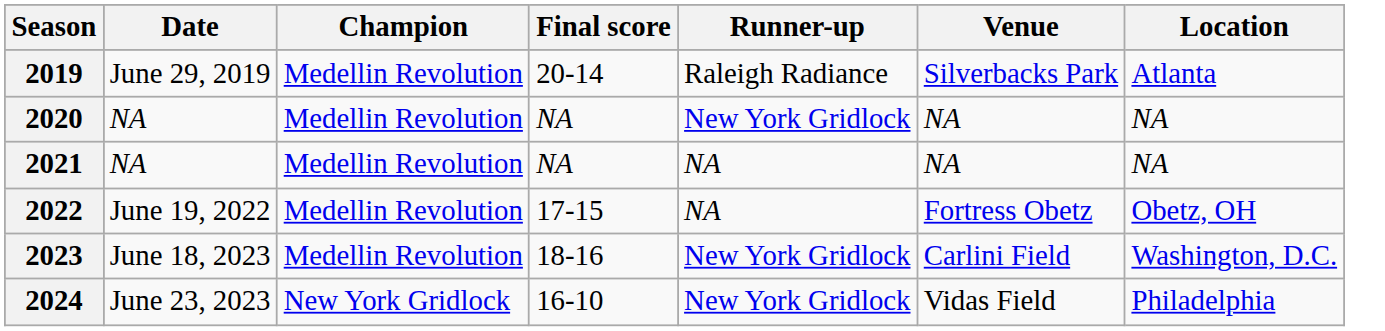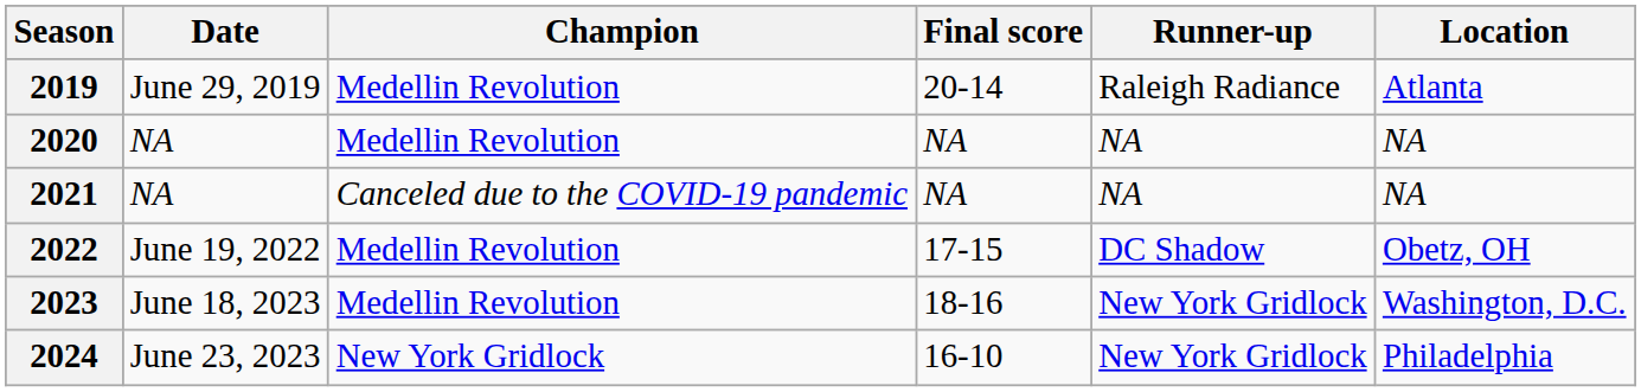- column: Venue | Silverbacks Park | NA | NA | Fortress Obetz | Carlini Field | Vidas Field
2020 | Runner-up: New York Gridlock -> NA
2021 | Champion: Medellin Revolution -> Canceled due to the COVID-19 pandemic
2022 | Runner-up: NA -> DC Shadow
